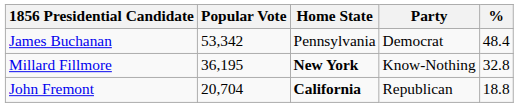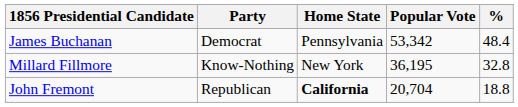columns swapped: Party <-> Popular Vote
Millard Fillmore | Home State: bold -> normal
